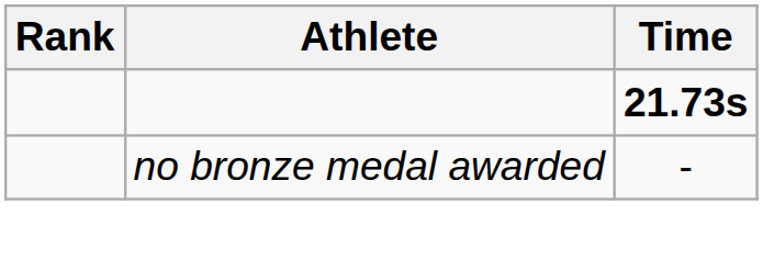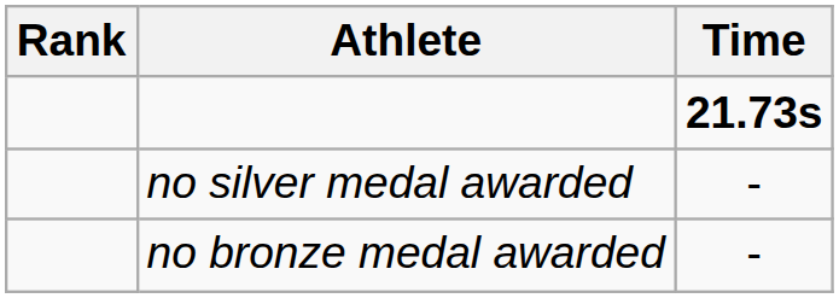+ row: no silver medal awarded | -
